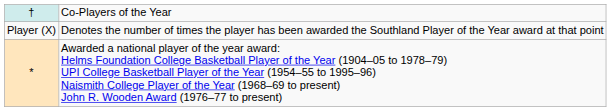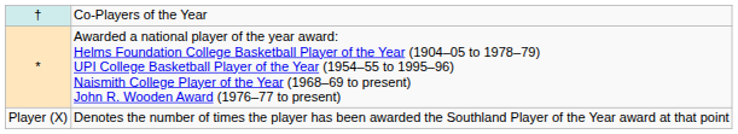rows swapped: * <-> Player (X)
